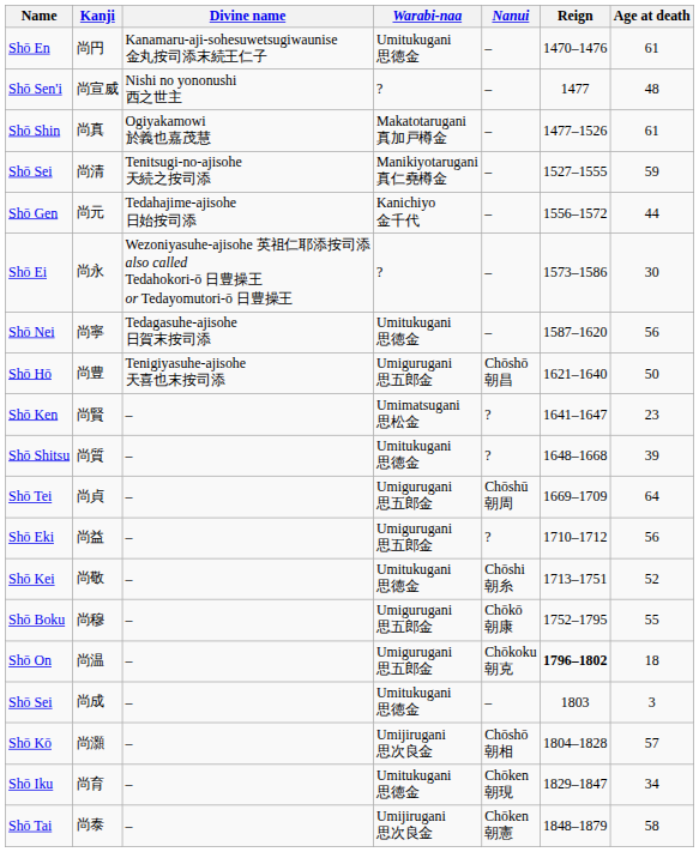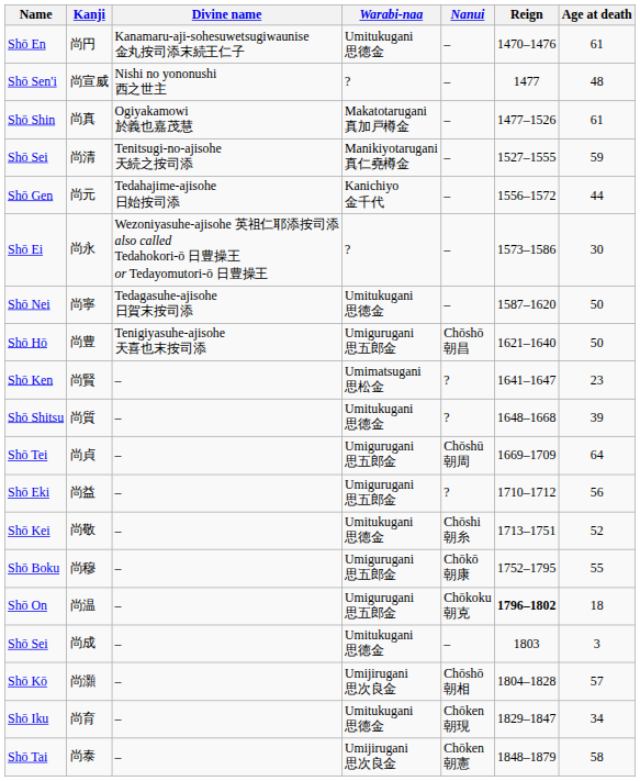尚寧 | Age at death: 56 -> 50
